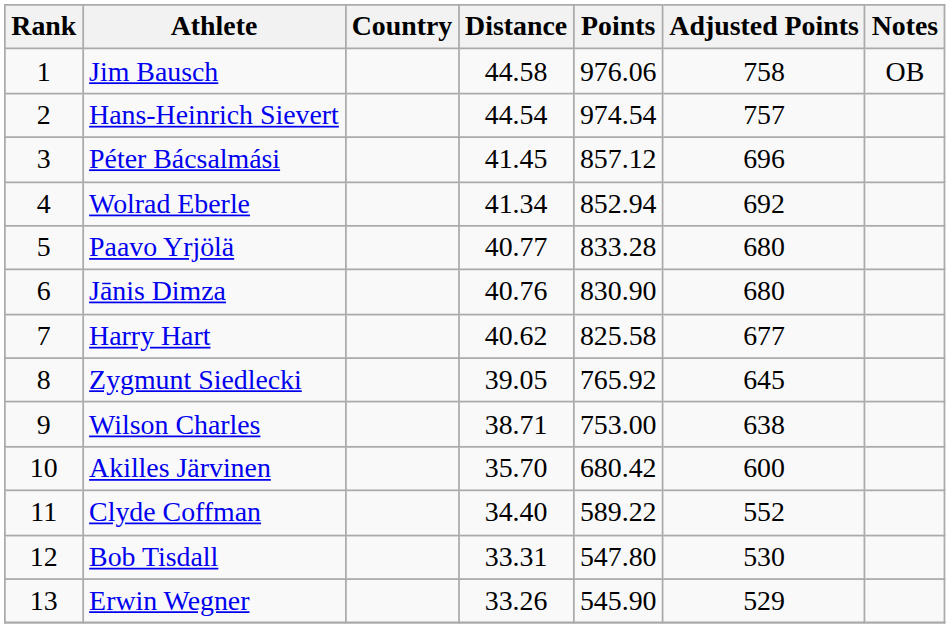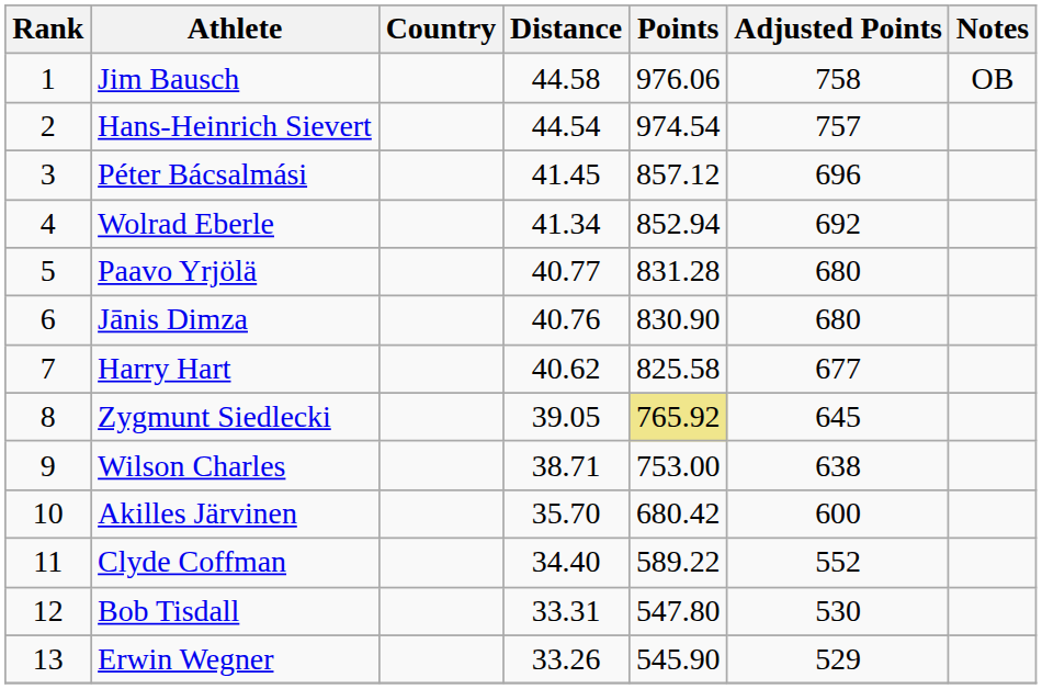Paavo Yrjölä | Points: 833.28 -> 831.28
Zygmunt Siedlecki | Points: no background -> khaki background
